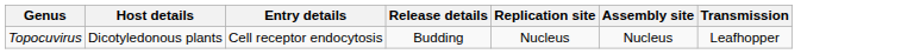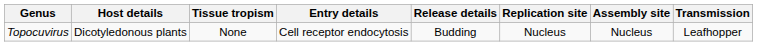+ column: Tissue tropism | None
